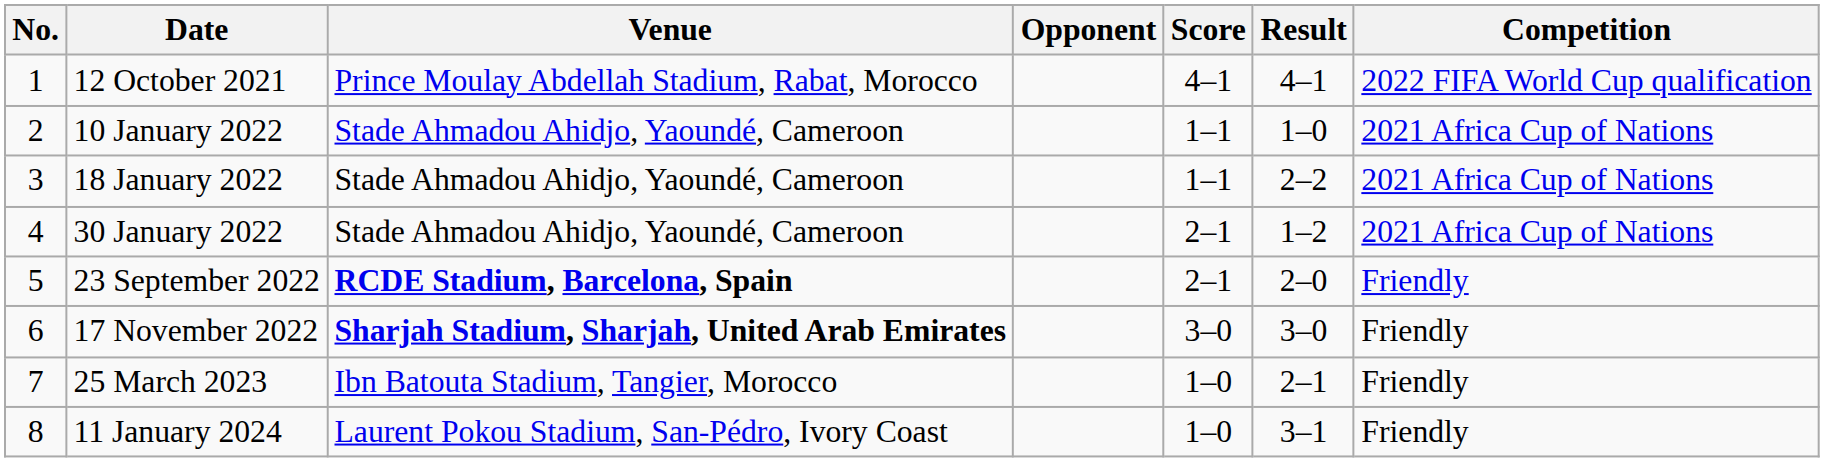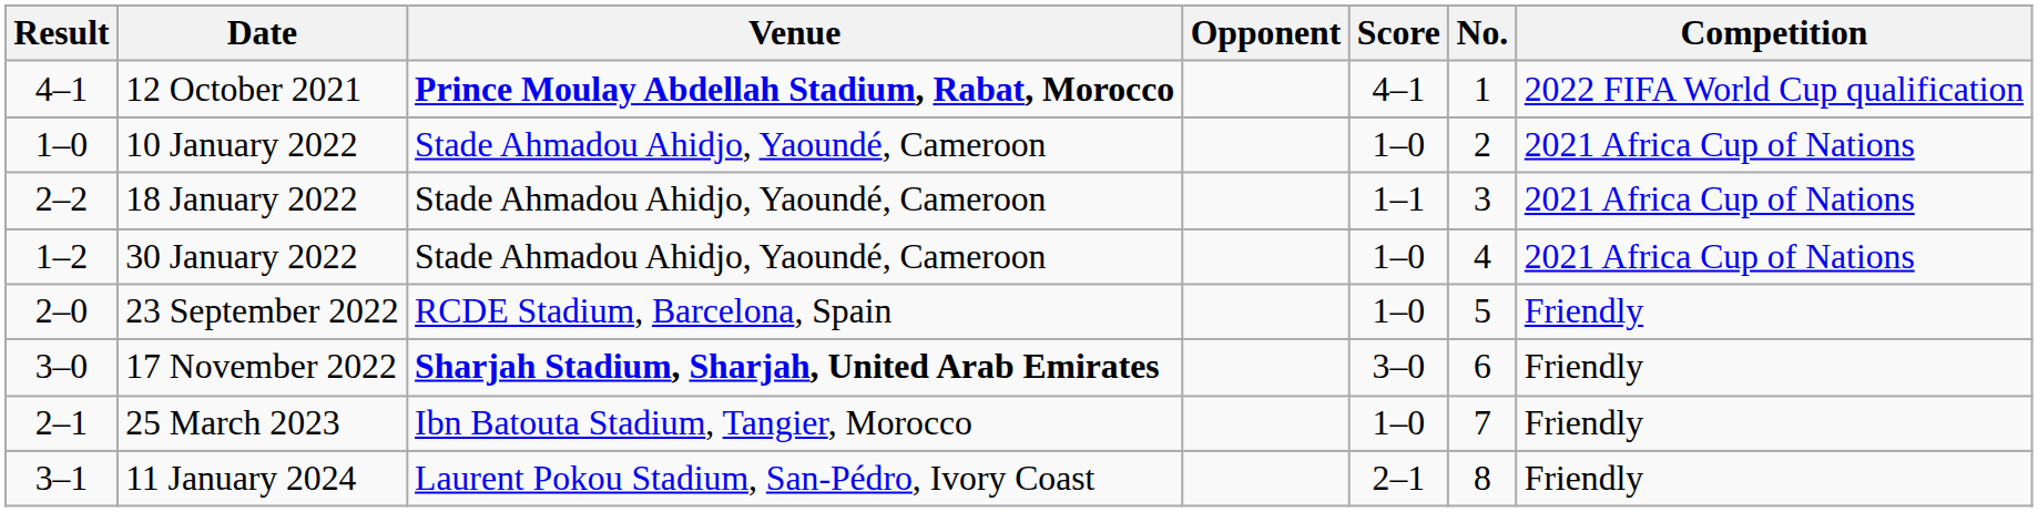columns swapped: No. <-> Result
12 October 2021 | Venue: normal -> bold
10 January 2022 | Score: 1–1 -> 1–0
30 January 2022 | Score: 2–1 -> 1–0
23 September 2022 | Venue: bold -> normal
23 September 2022 | Score: 2–1 -> 1–0
11 January 2024 | Score: 1–0 -> 2–1
